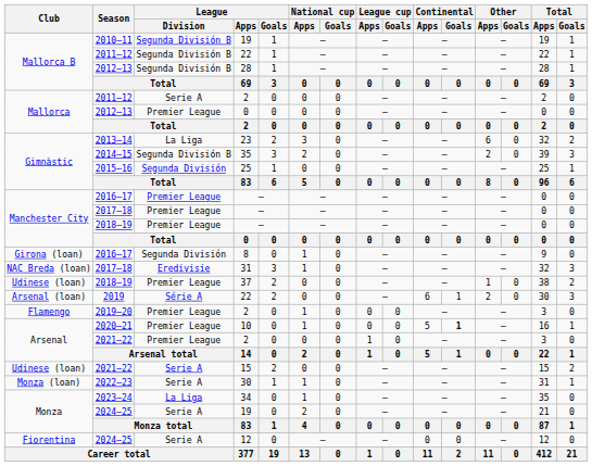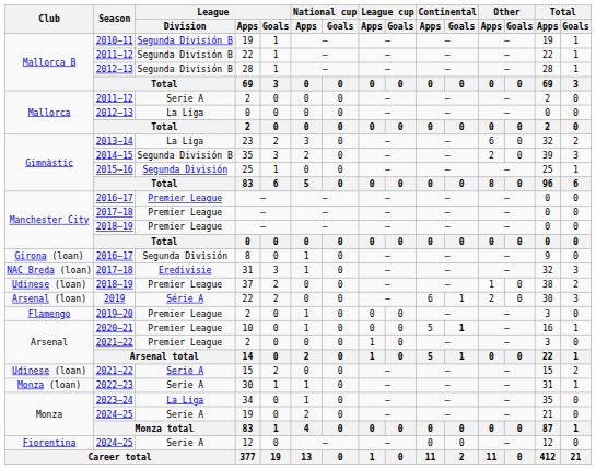2012–13 / 0 | League / Division: Premier League -> La Liga
